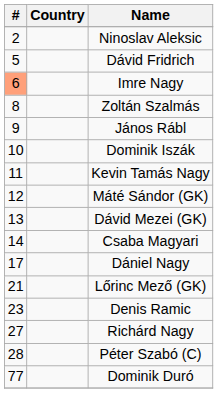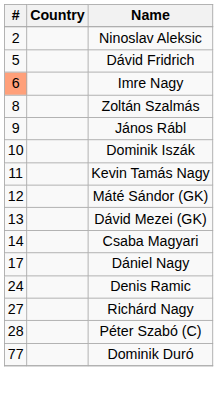- row: 21 | Lőrinc Mező (GK)
Denis Ramic | #: 23 -> 24
